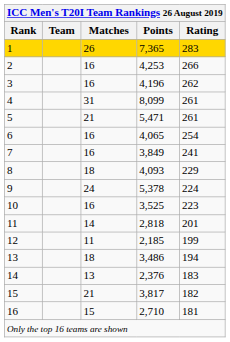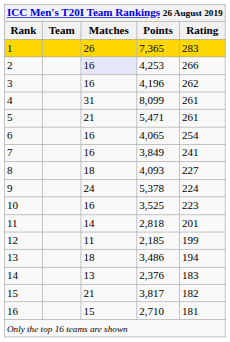2 | Matches: no background -> lavender background
8 | Rating: 229 -> 227
